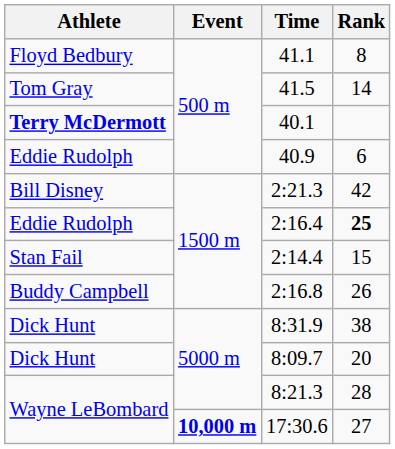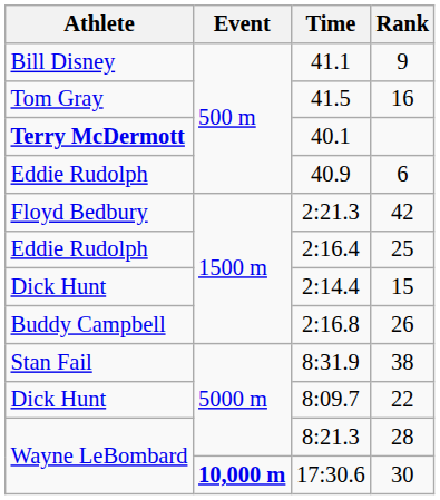41.1 | Athlete: Floyd Bedbury -> Bill Disney
41.1 | Rank: 8 -> 9
41.5 | Rank: 14 -> 16
2:21.3 | Athlete: Bill Disney -> Floyd Bedbury
2:16.4 | Rank: bold -> normal
2:14.4 | Athlete: Stan Fail -> Dick Hunt
8:31.9 | Athlete: Dick Hunt -> Stan Fail
8:09.7 | Rank: 20 -> 22
17:30.6 | Rank: 27 -> 30
